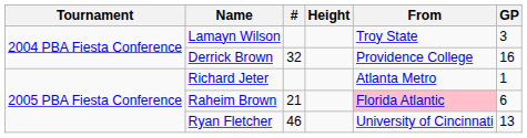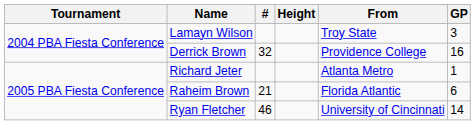Raheim Brown | From: pink background -> no background
Ryan Fletcher | GP: 13 -> 14
